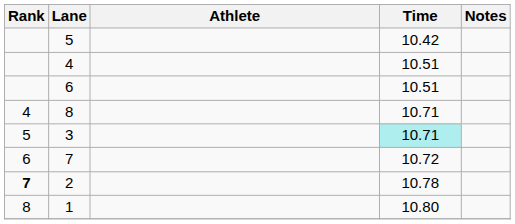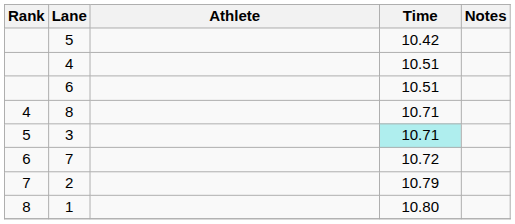2 | Rank: bold -> normal
2 | Time: 10.78 -> 10.79
